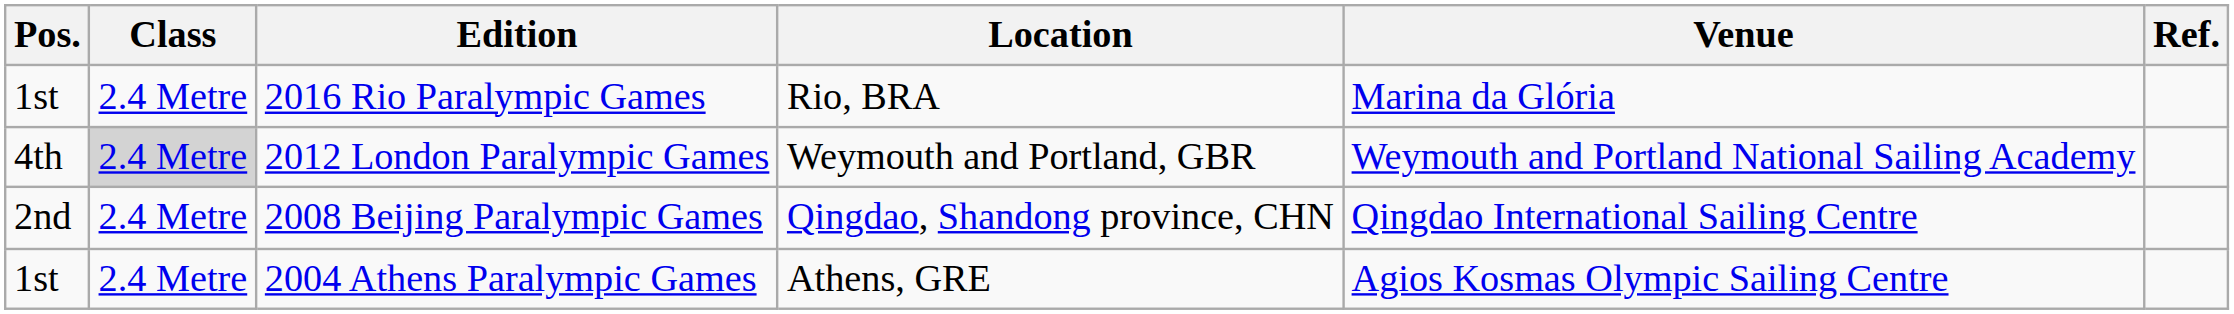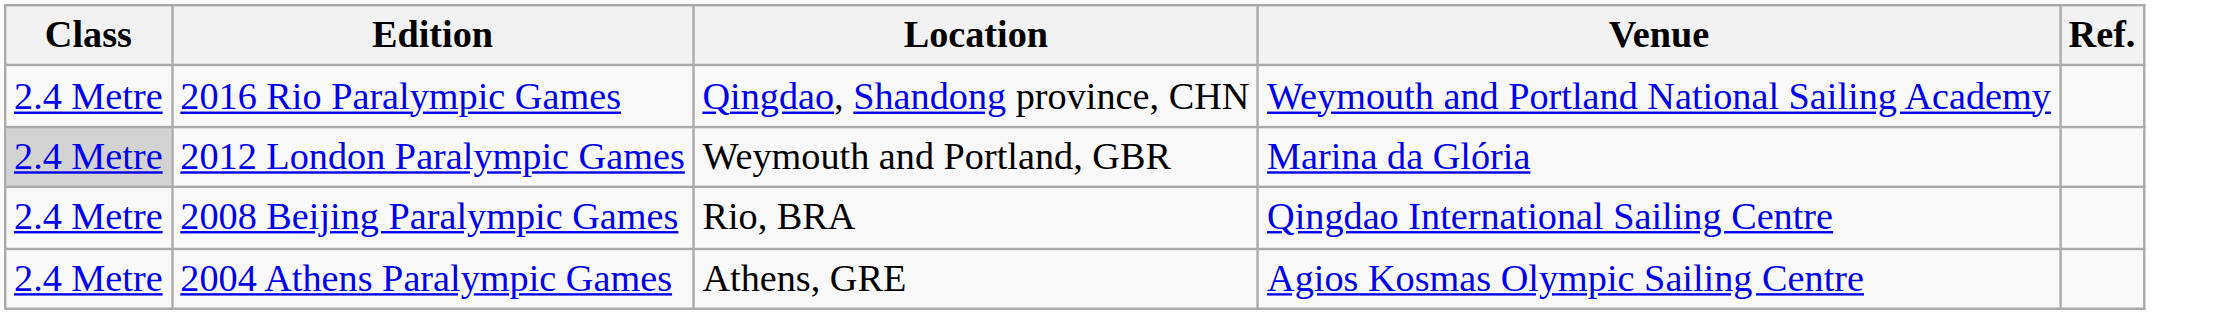- column: Pos. | 1st | 4th | 2nd | 1st
2016 Rio Paralympic Games | Location: Rio, BRA -> Qingdao, Shandong province, CHN
2016 Rio Paralympic Games | Venue: Marina da Glória -> Weymouth and Portland National Sailing Academy
2012 London Paralympic Games | Venue: Weymouth and Portland National Sailing Academy -> Marina da Glória
2008 Beijing Paralympic Games | Location: Qingdao, Shandong province, CHN -> Rio, BRA
